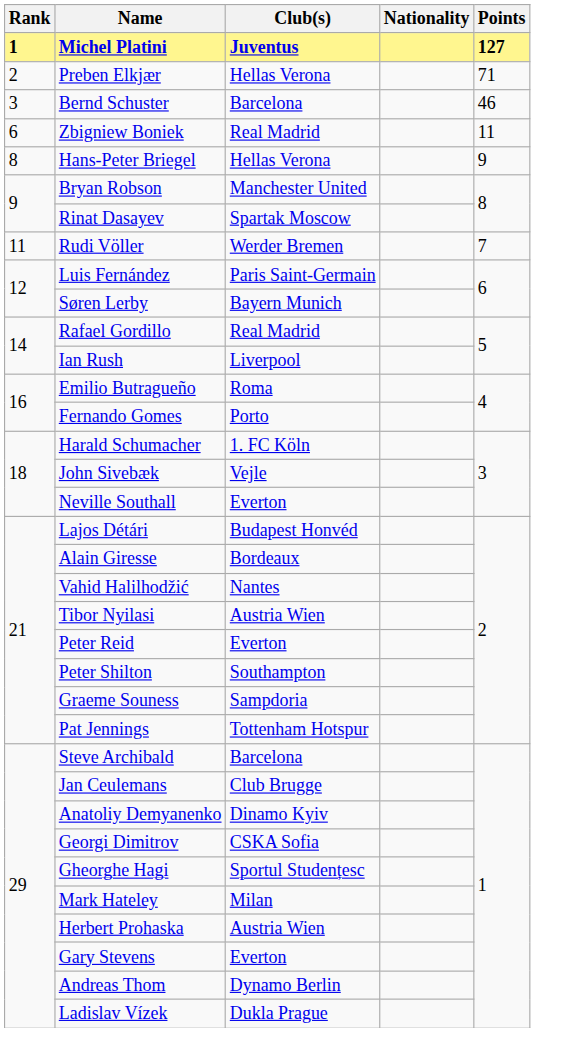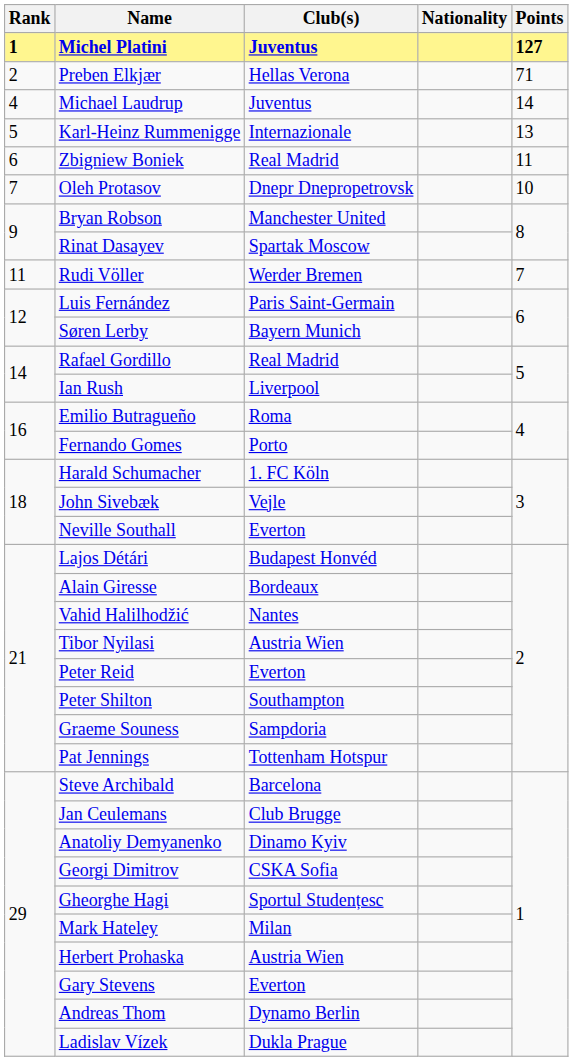- row: 3 | Bernd Schuster | Barcelona | 46
+ row: 4 | Michael Laudrup | Juventus | 14
+ row: 5 | Karl-Heinz Rummenigge | Internazionale | 13
+ row: 7 | Oleh Protasov | Dnepr Dnepropetrovsk | 10
- row: 8 | Hans-Peter Briegel | Hellas Verona | 9
